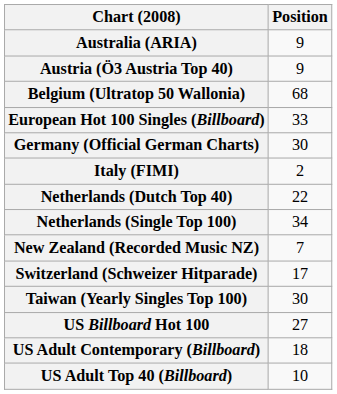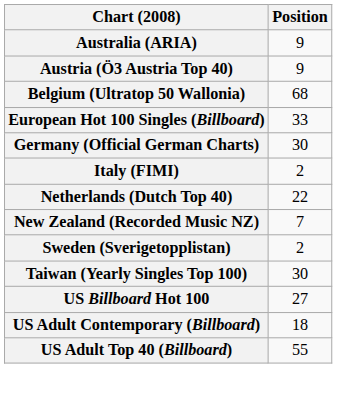- row: Netherlands (Single Top 100) | 34
+ row: Sweden (Sverigetopplistan) | 2
- row: Switzerland (Schweizer Hitparade) | 17
US Adult Top 40 (Billboard) | Position: 10 -> 55
